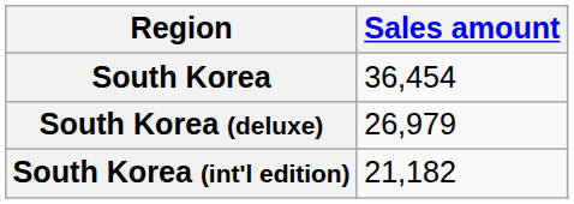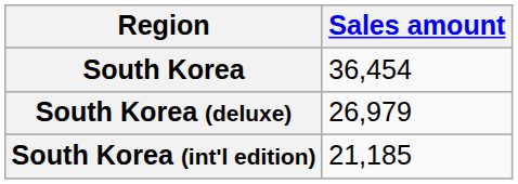South Korea (int'l edition) | Sales amount: 21,182 -> 21,185
